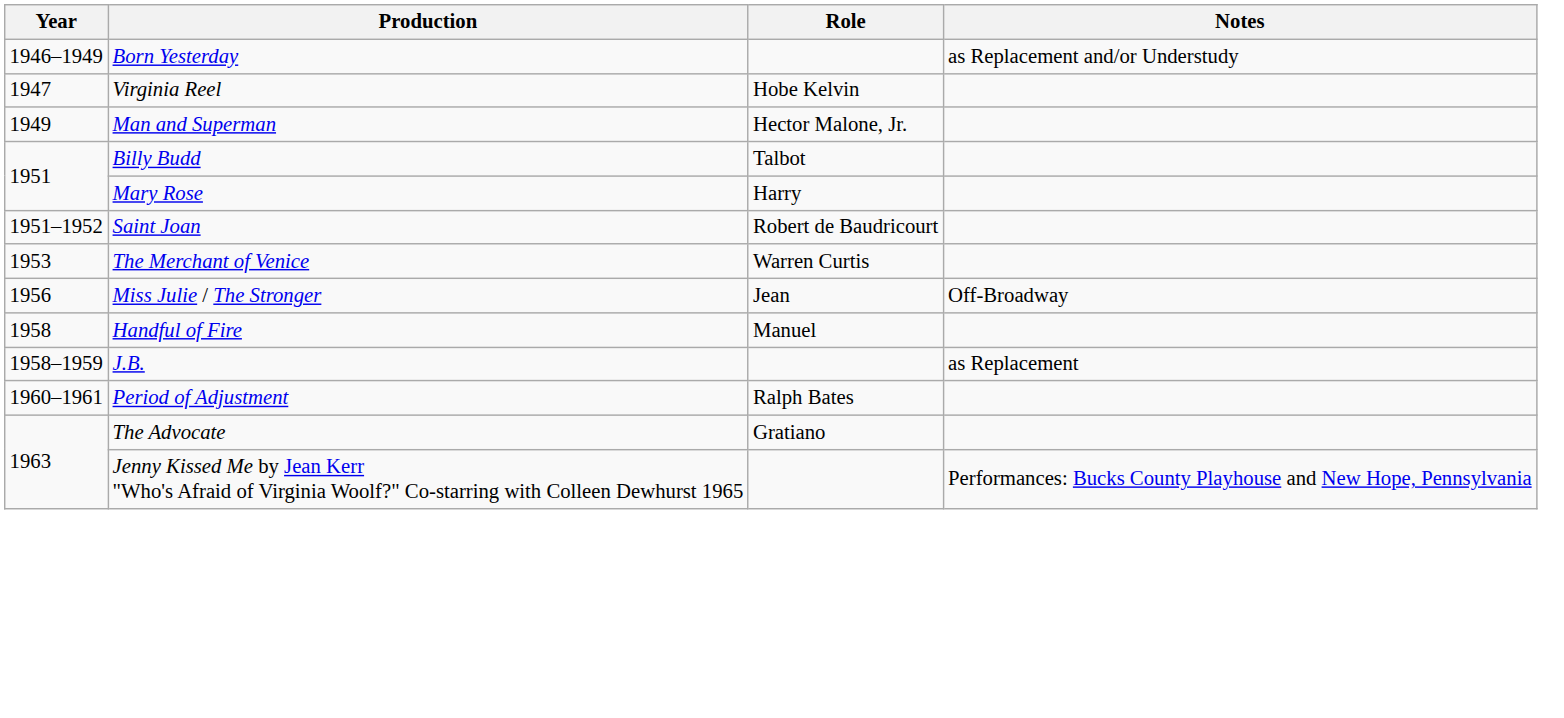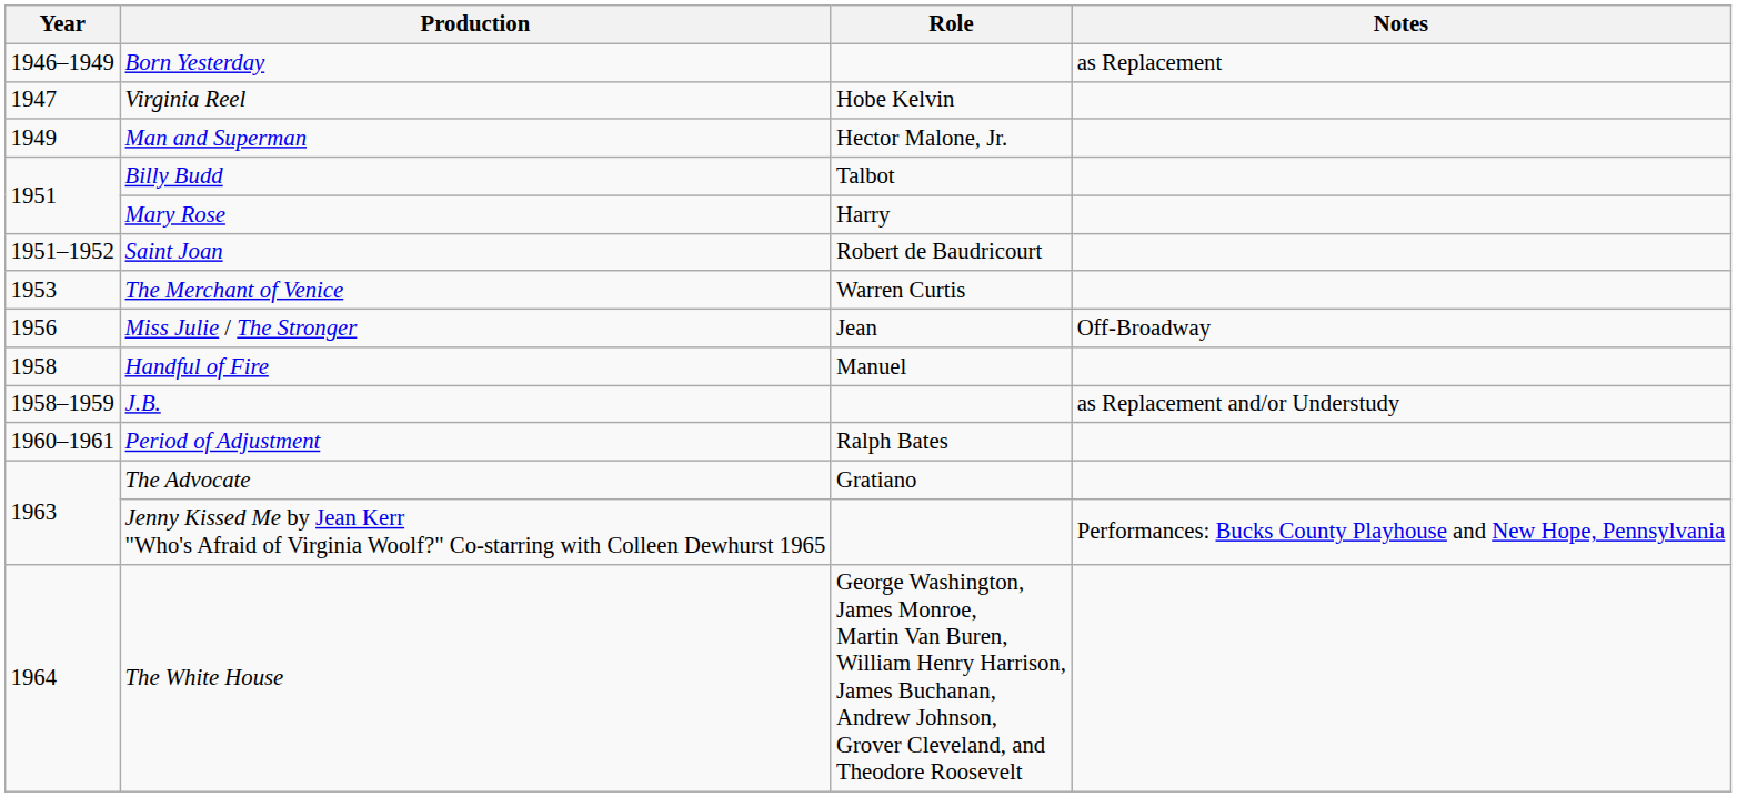Born Yesterday | Notes: as Replacement and/or Understudy -> as Replacement
J.B. | Notes: as Replacement -> as Replacement and/or Understudy
+ row: 1964 | The White House | George Washington, James Monroe, Martin Van Buren, William Henry Harrison, James Buchanan, Andrew Johnson, Grover Cleveland, and Theodore Roosevelt
